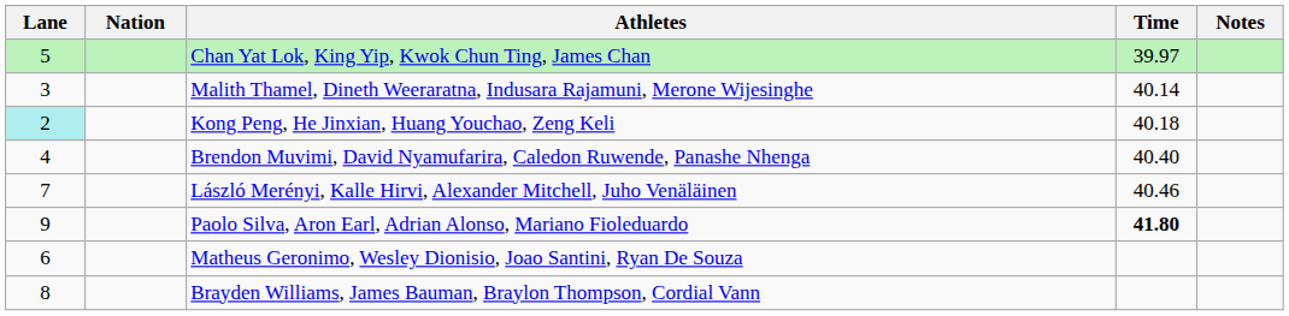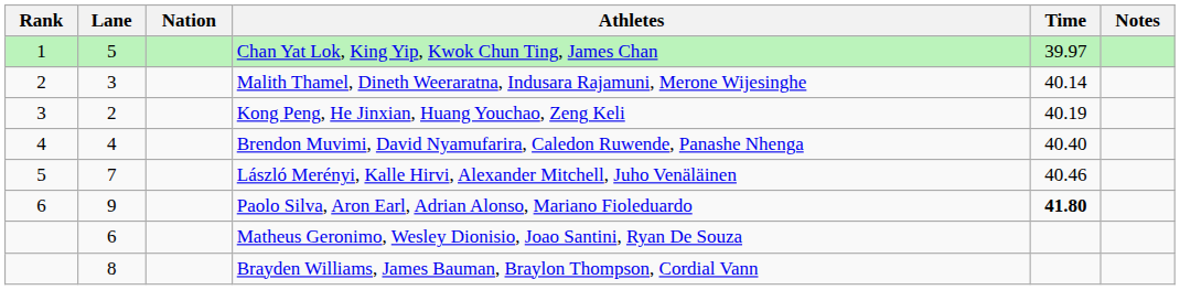+ column: Rank | 1 | 2 | 3 | 4 | 5 | 6
Kong Peng, He Jinxian, Huang Youchao, Zeng Keli | Lane: paleturquoise background -> no background
Kong Peng, He Jinxian, Huang Youchao, Zeng Keli | Time: 40.18 -> 40.19
